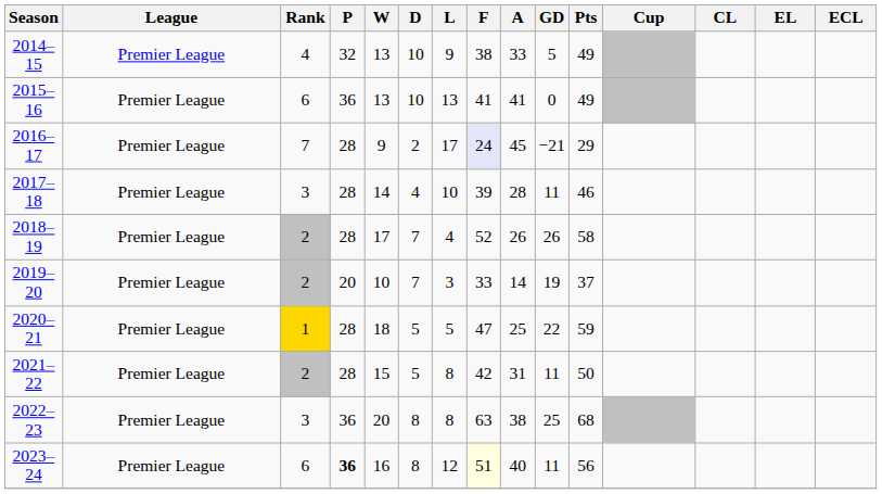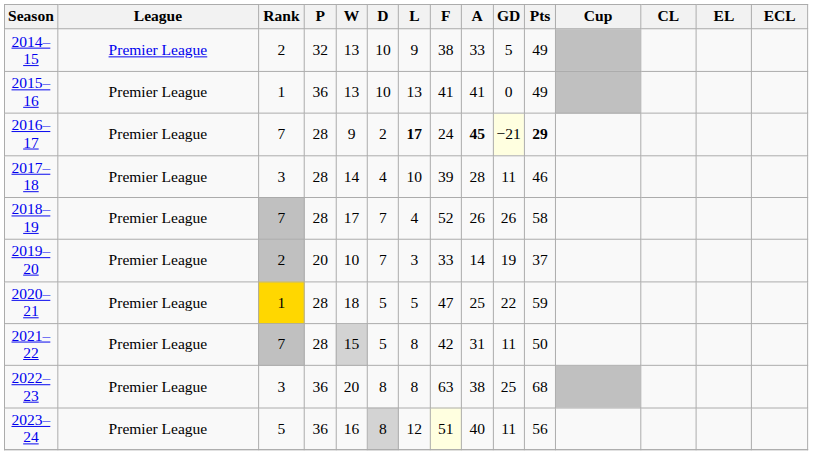2014–15 | Rank: 4 -> 2
2015–16 | Rank: 6 -> 1
2016–17 | L: normal -> bold
2016–17 | F: lavender background -> no background
2016–17 | A: normal -> bold
2016–17 | GD: no background -> lightyellow background
2016–17 | Pts: normal -> bold
2018–19 | Rank: 2 -> 7
2021–22 | Rank: 2 -> 7
2021–22 | W: no background -> lightgrey background
2023–24 | Rank: 6 -> 5
2023–24 | P: bold -> normal
2023–24 | D: no background -> lightgrey background
